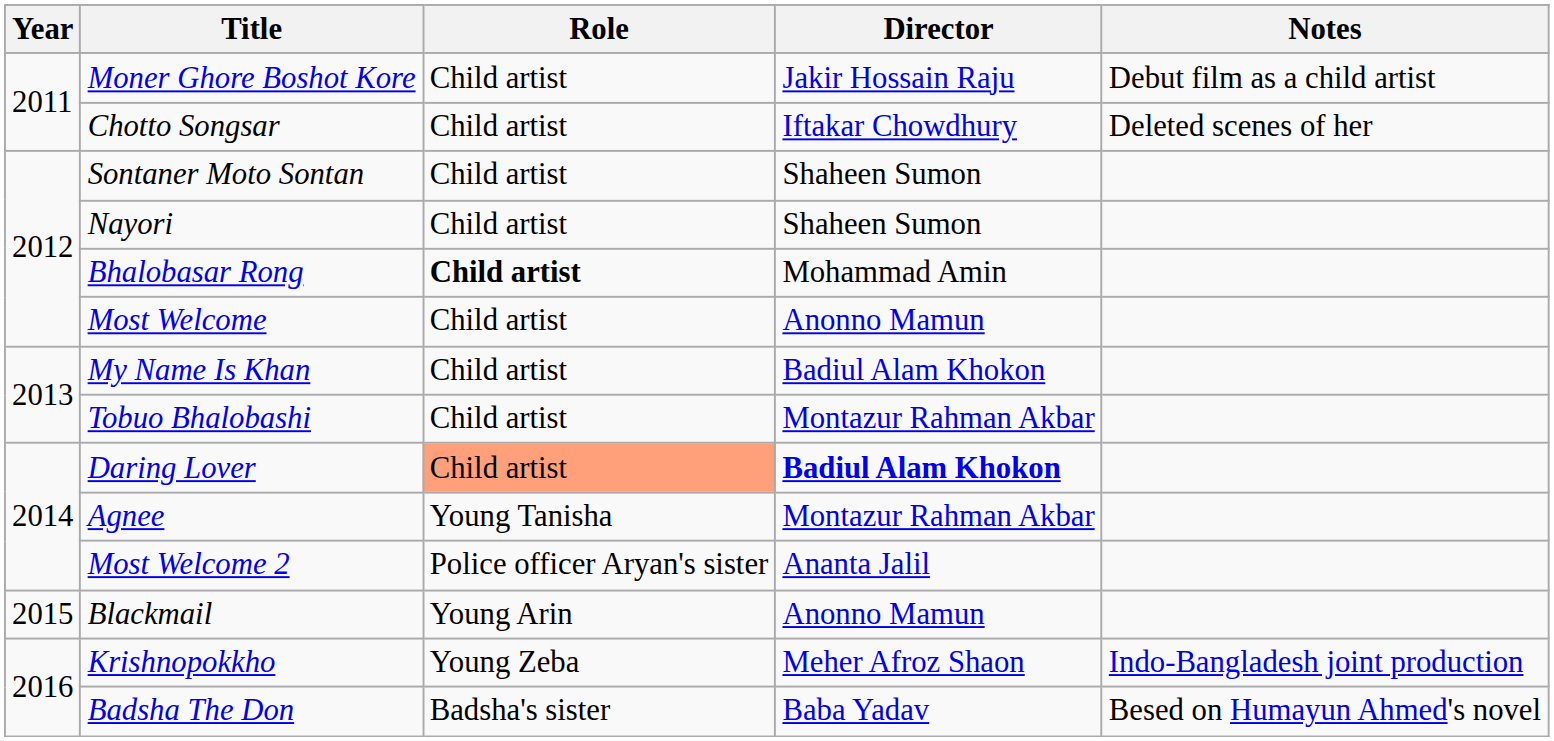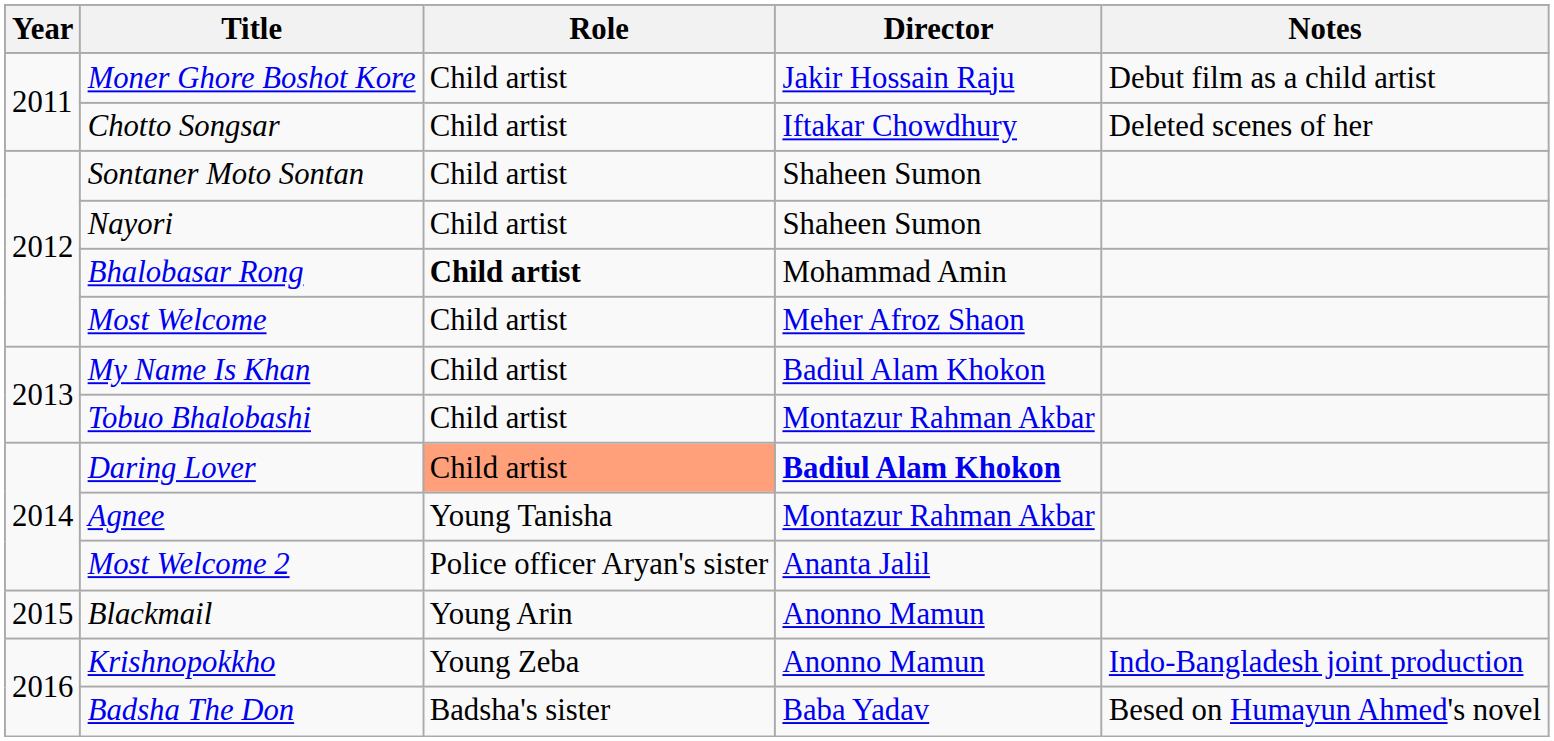Most Welcome | Director: Anonno Mamun -> Meher Afroz Shaon
Krishnopokkho | Director: Meher Afroz Shaon -> Anonno Mamun
